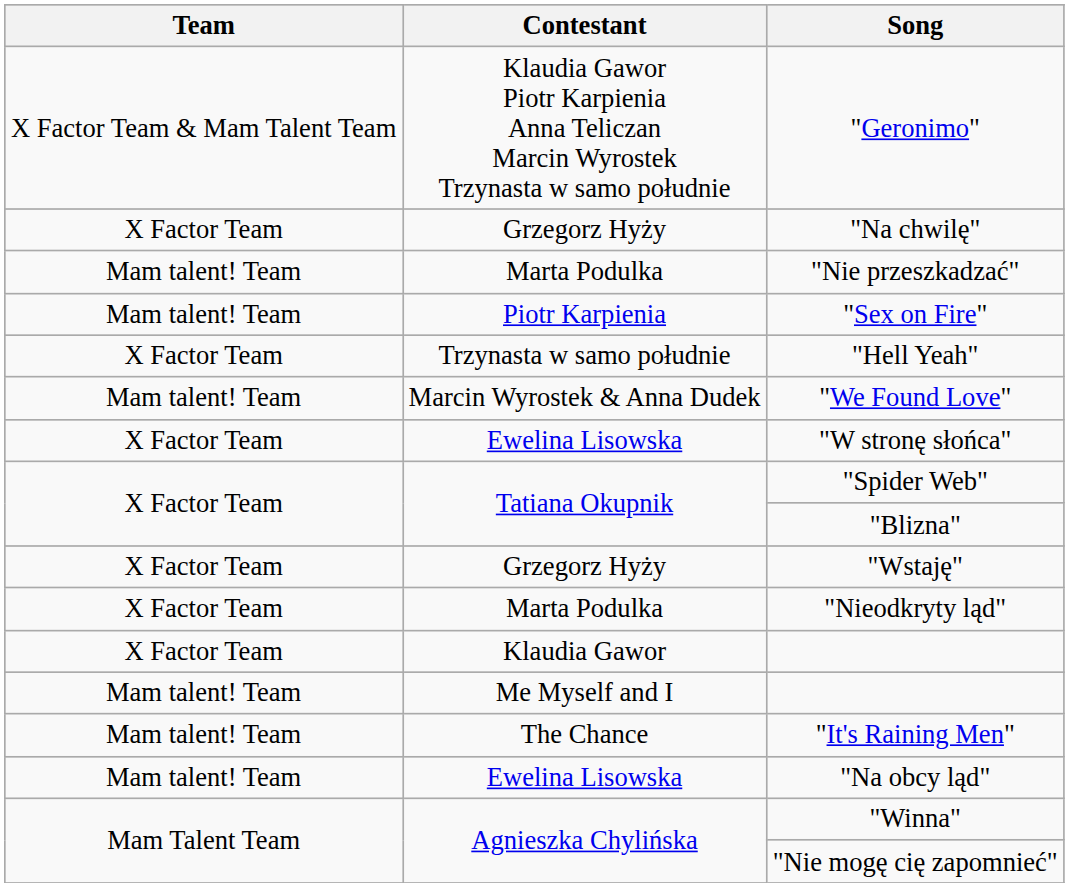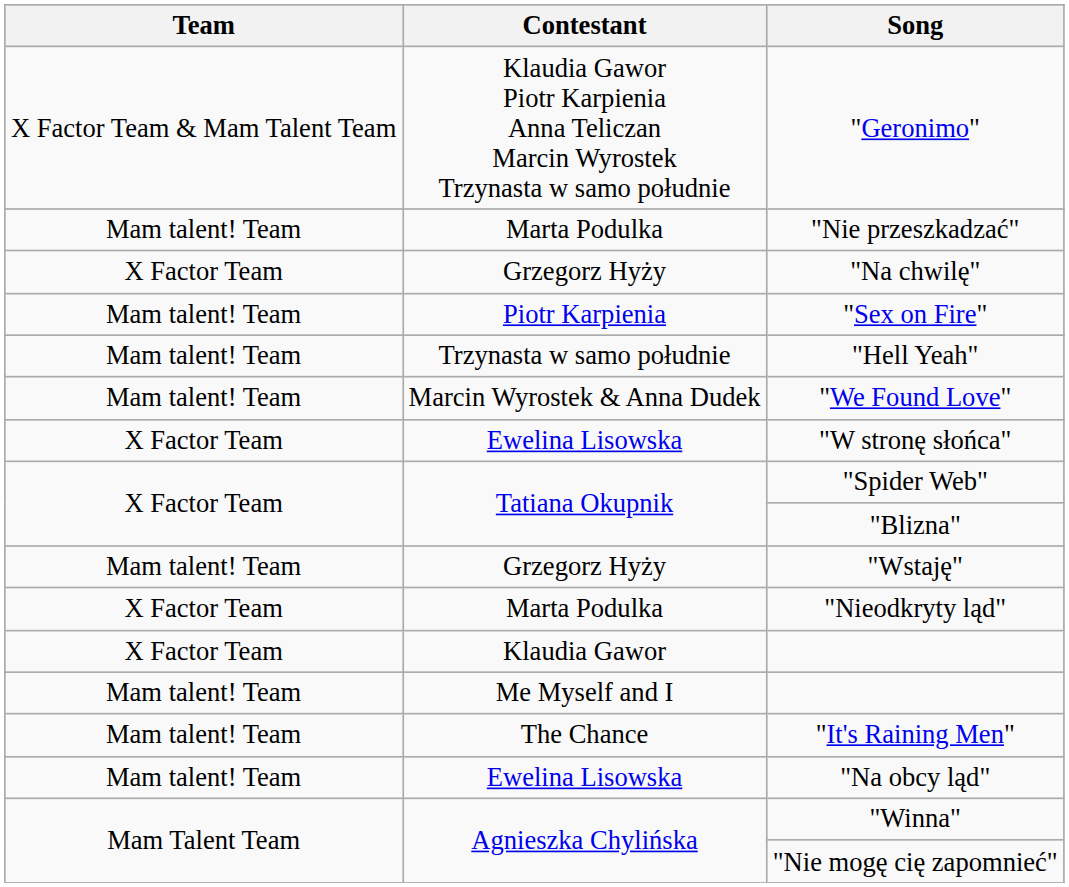rows swapped: "Na chwilę" <-> "Nie przeszkadzać"
"Hell Yeah" | Team: X Factor Team -> Mam talent! Team
"Wstaję" | Team: X Factor Team -> Mam talent! Team
